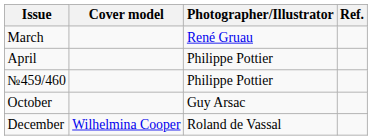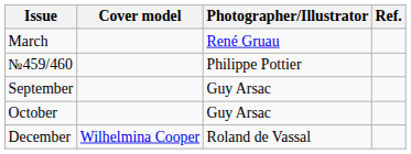- row: April | Philippe Pottier
+ row: September | Guy Arsac
